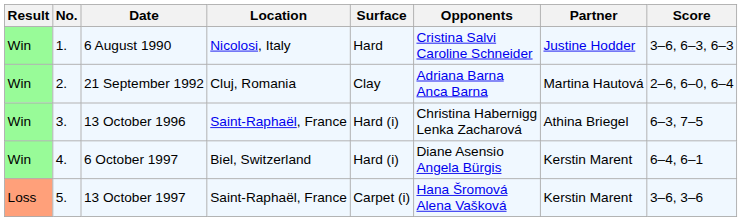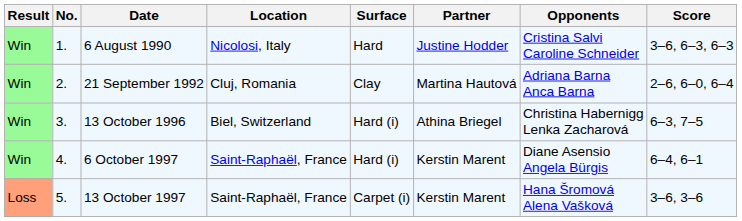columns swapped: Partner <-> Opponents
13 October 1996 | Location: Saint-Raphaël, France -> Biel, Switzerland
6 October 1997 | Location: Biel, Switzerland -> Saint-Raphaël, France
